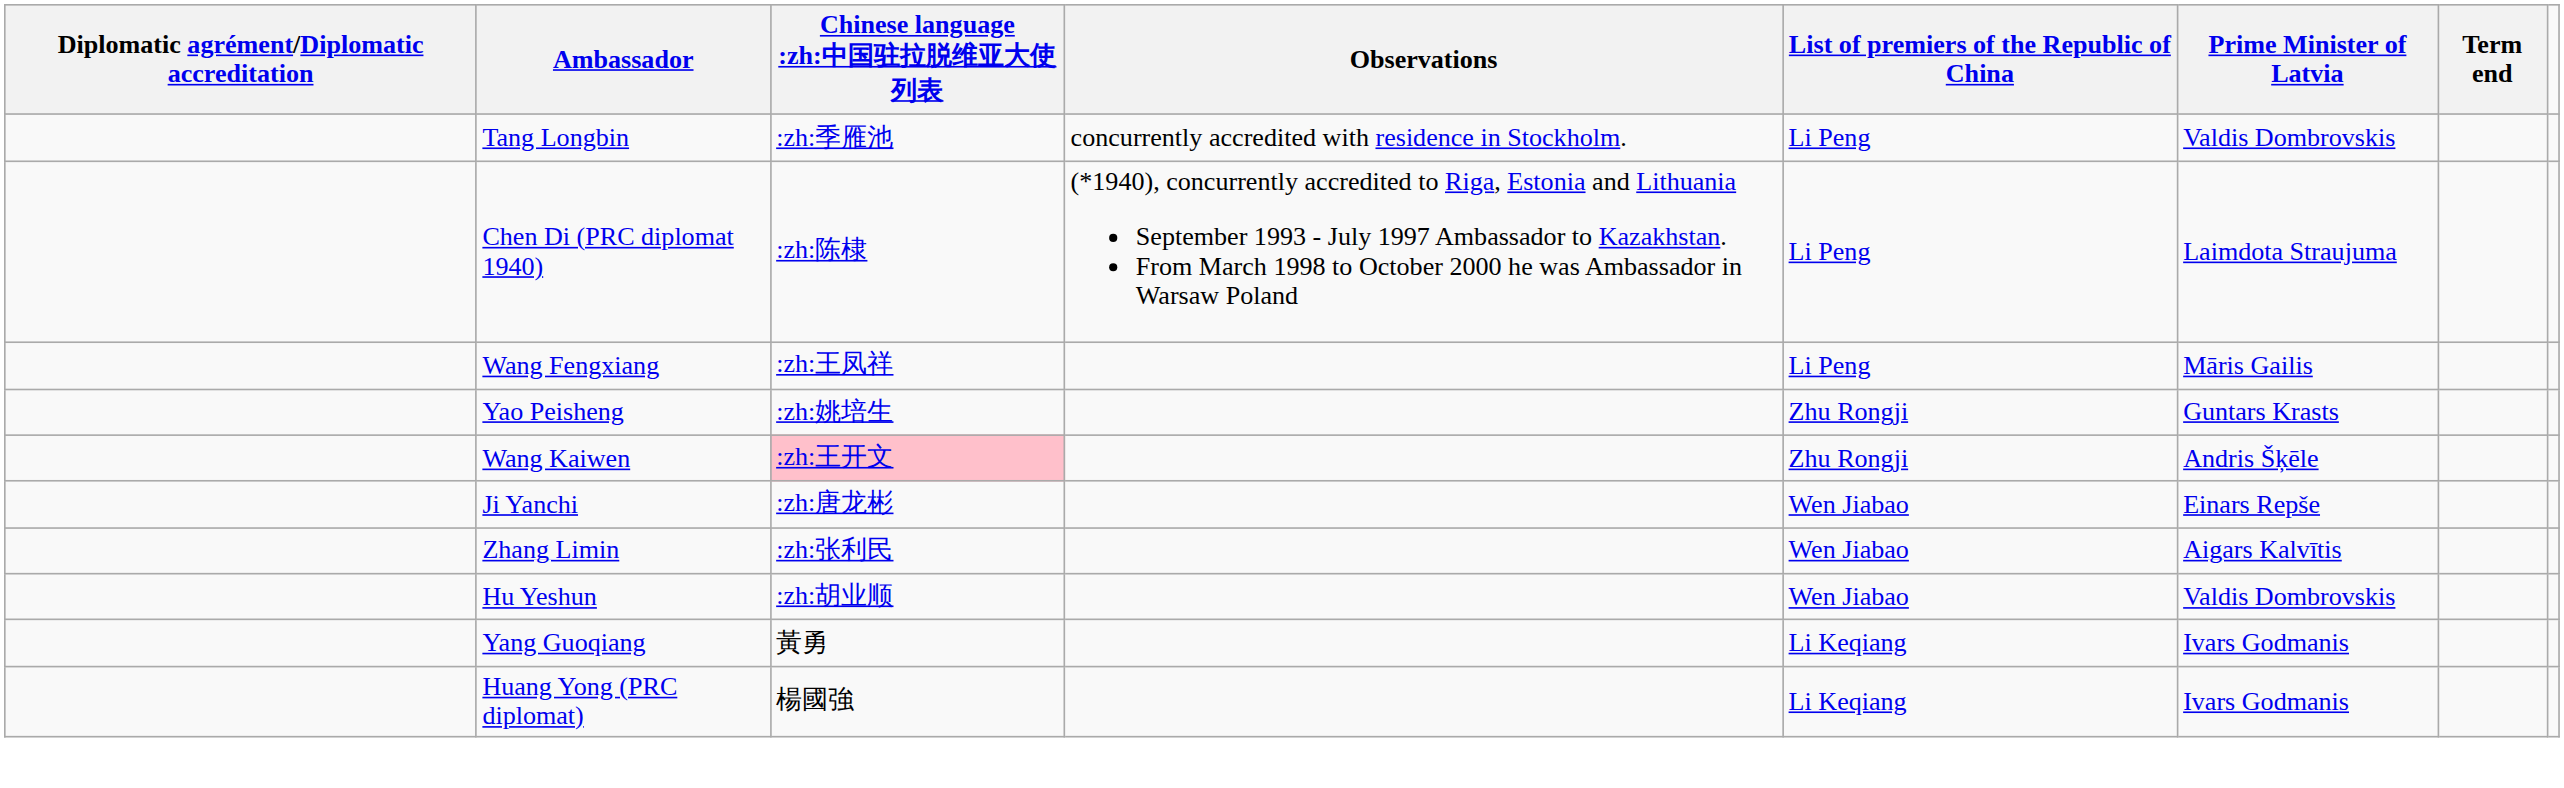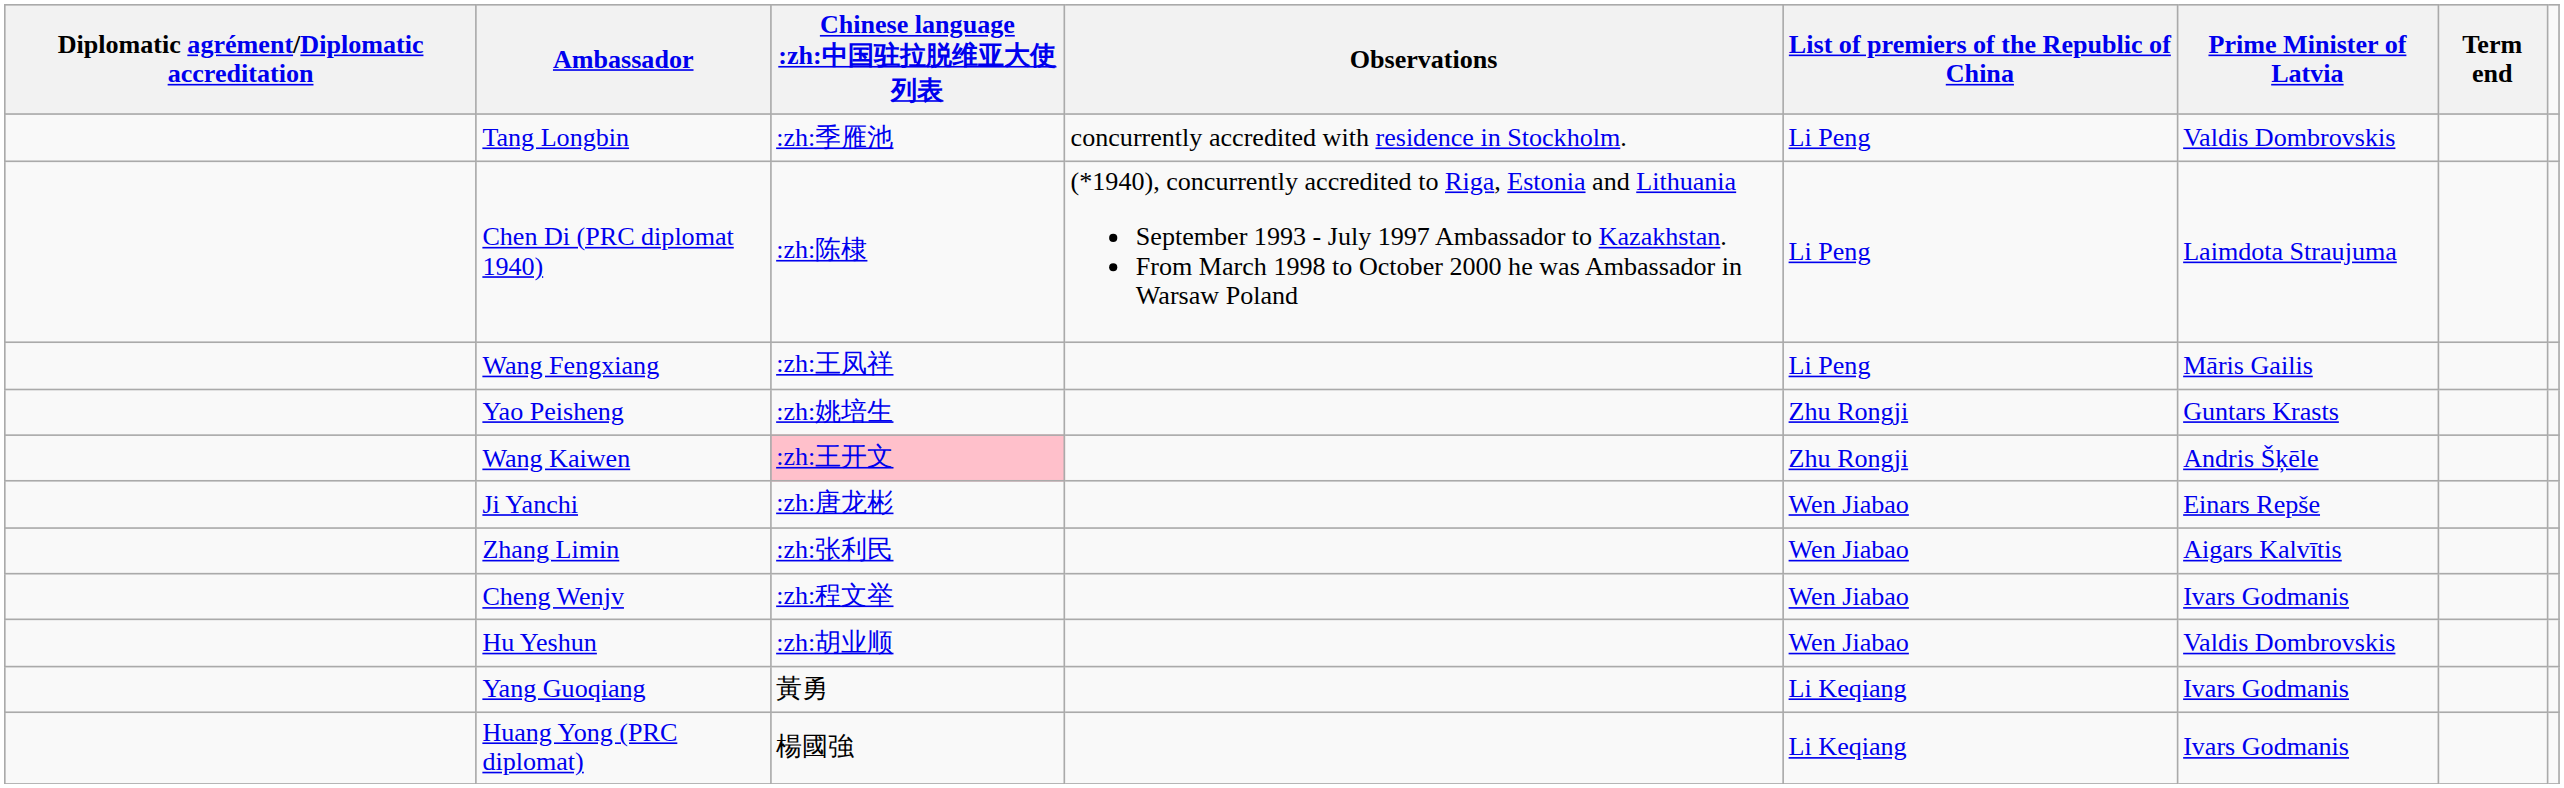+ row: Cheng Wenjv | :zh:程文举 | Wen Jiabao | Ivars Godmanis
